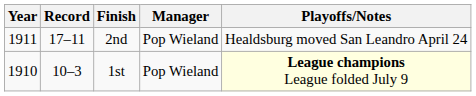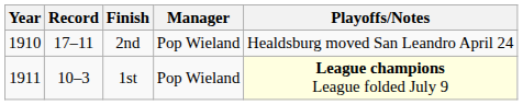2nd | Year: 1911 -> 1910
1st | Year: 1910 -> 1911
